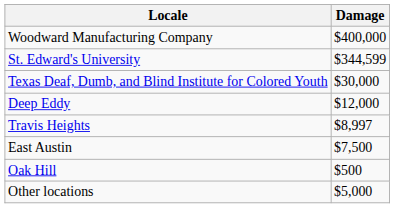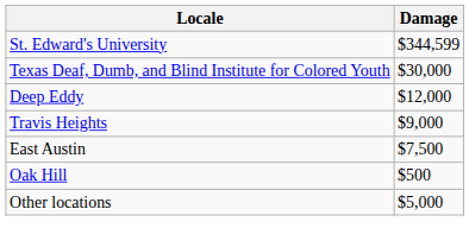- row: Woodward Manufacturing Company | $400,000
Travis Heights | Damage: $8,997 -> $9,000
